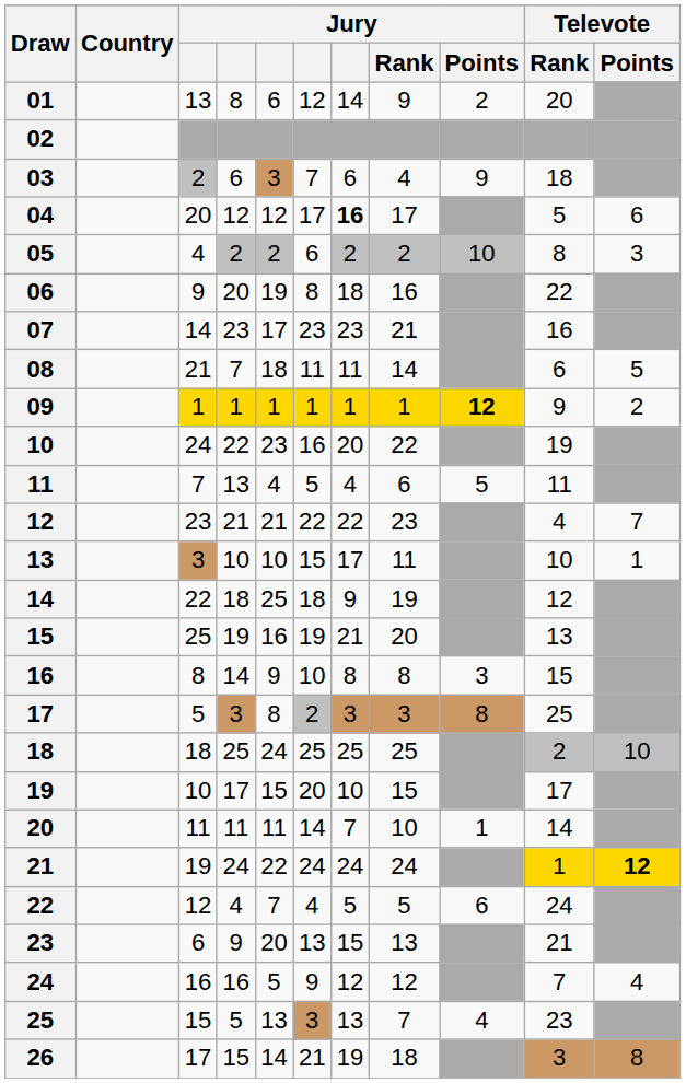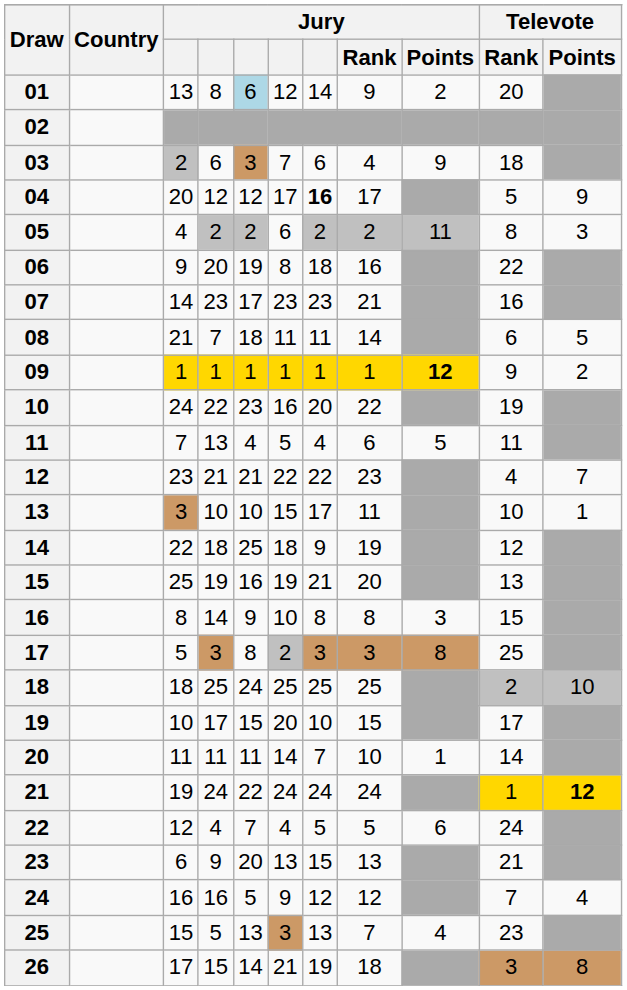01 | column 5: no background -> lightblue background
04 | Televote / Points: 6 -> 9
05 | Jury / Points: 10 -> 11
